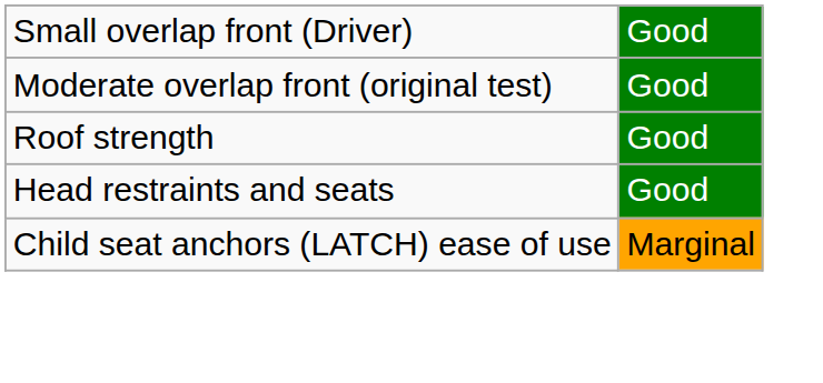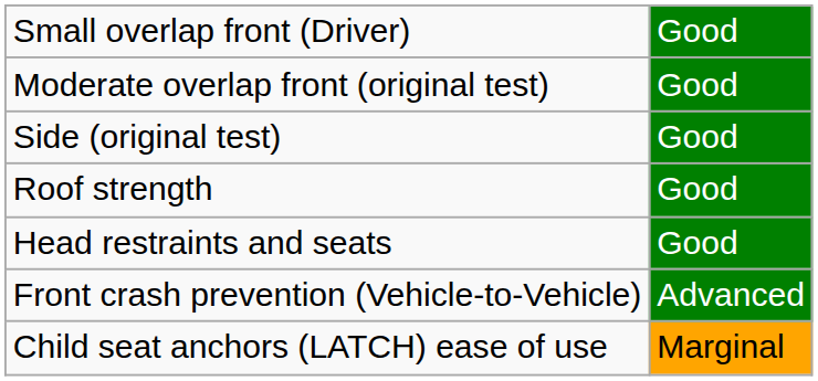+ row: Side (original test) | Good
+ row: Front crash prevention (Vehicle-to-Vehicle) | Advanced
